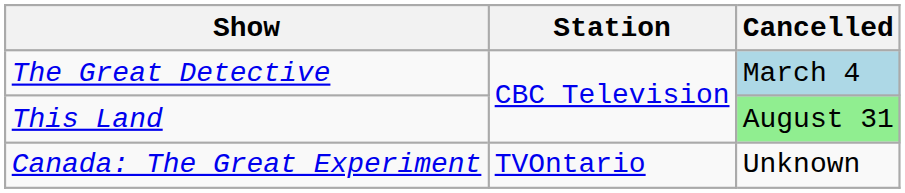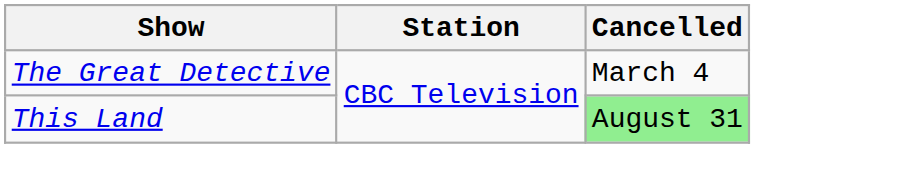The Great Detective | Cancelled: lightblue background -> no background
- row: Canada: The Great Experiment | TVOntario | Unknown
